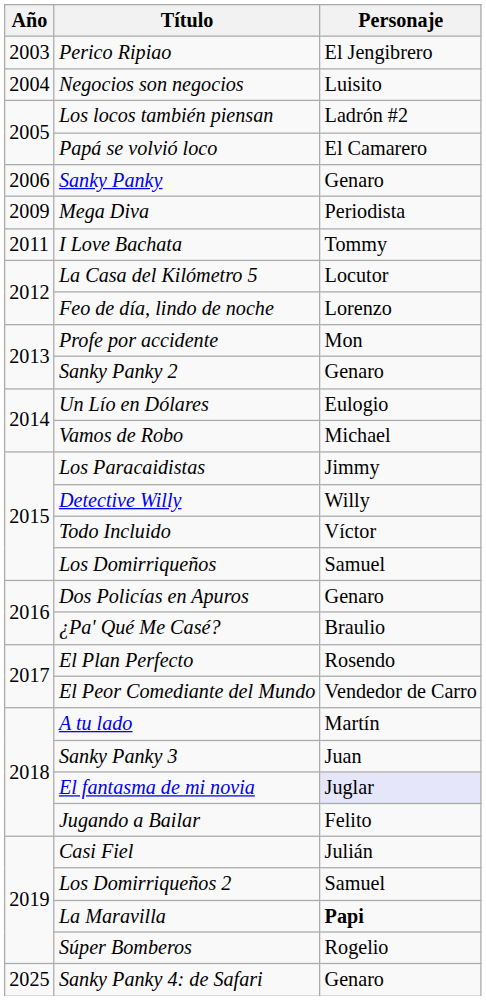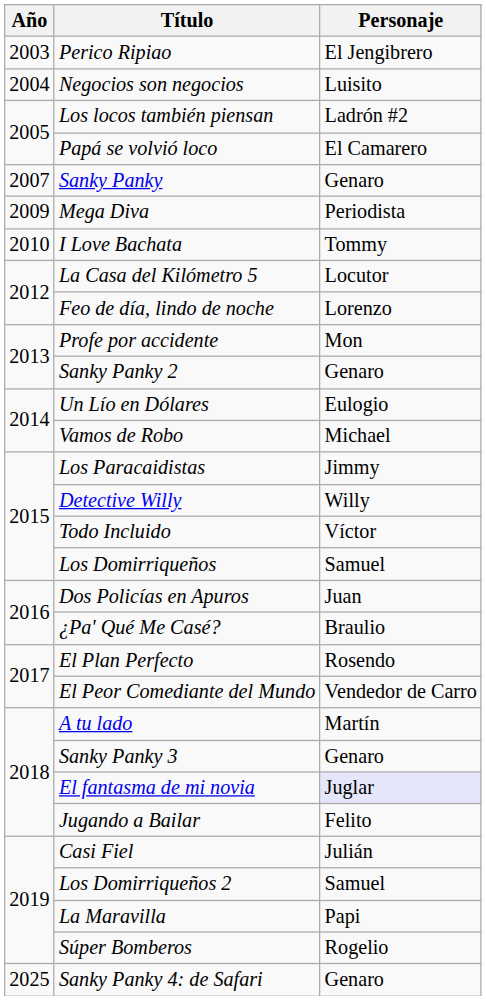Sanky Panky | Año: 2006 -> 2007
I Love Bachata | Año: 2011 -> 2010
Dos Policías en Apuros | Personaje: Genaro -> Juan
Sanky Panky 3 | Personaje: Juan -> Genaro
La Maravilla | Personaje: bold -> normal
